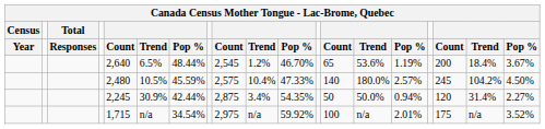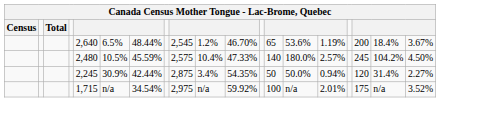- row: Year | Responses | Count | Trend | Pop % | Count | Trend | Pop % | Count | Trend | Pop % | Count | Trend | Pop %
